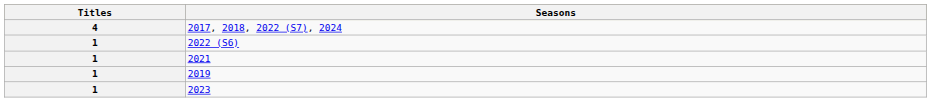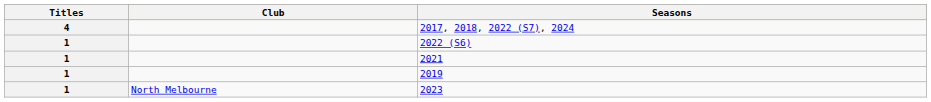+ column: Club | North Melbourne
